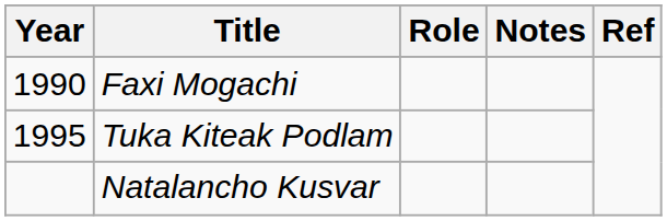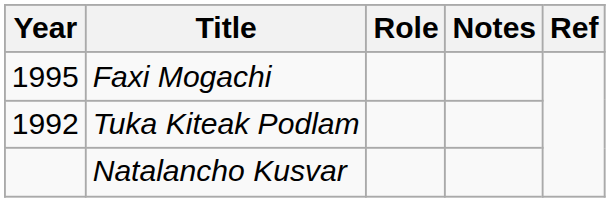Faxi Mogachi | Year: 1990 -> 1995
Tuka Kiteak Podlam | Year: 1995 -> 1992
